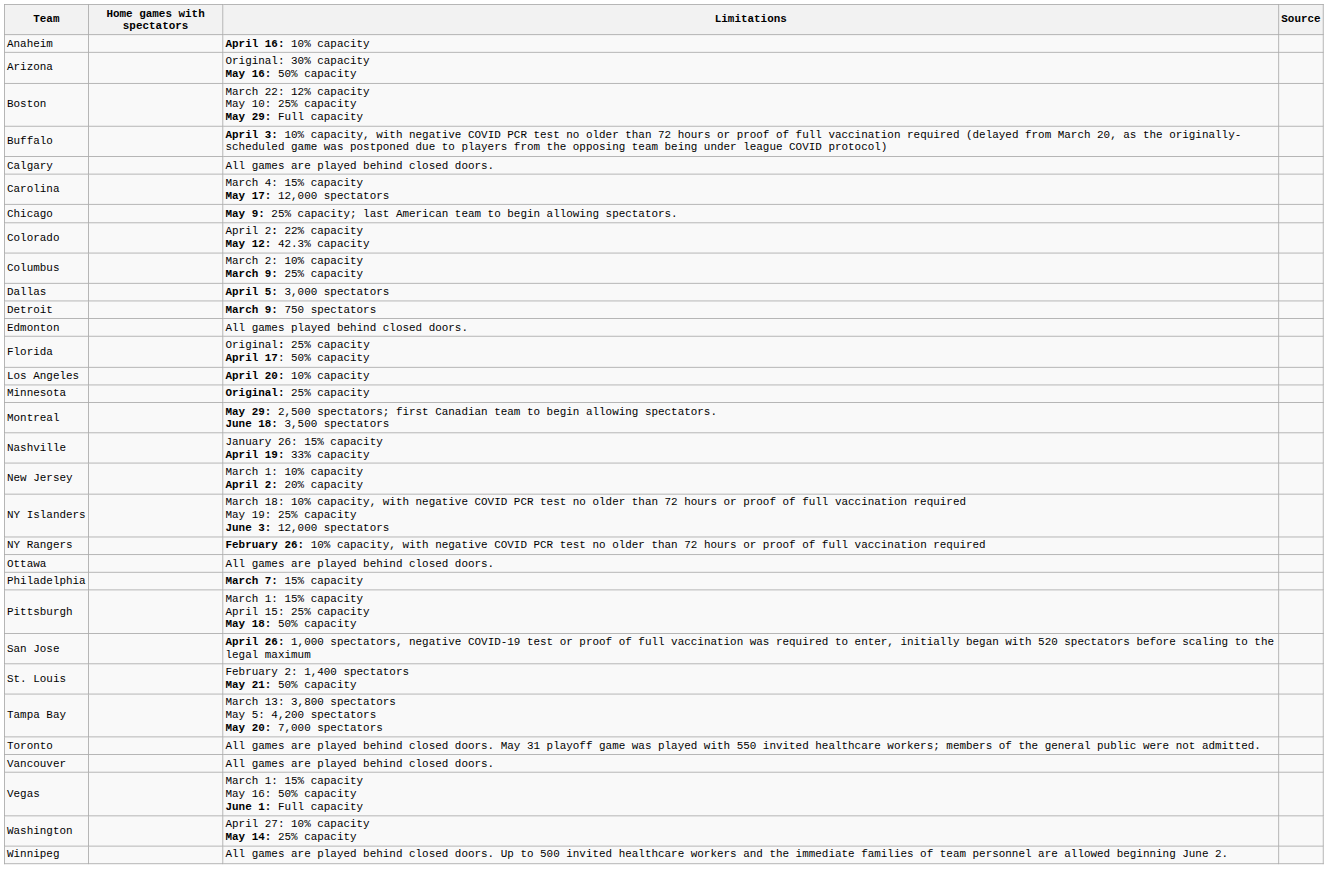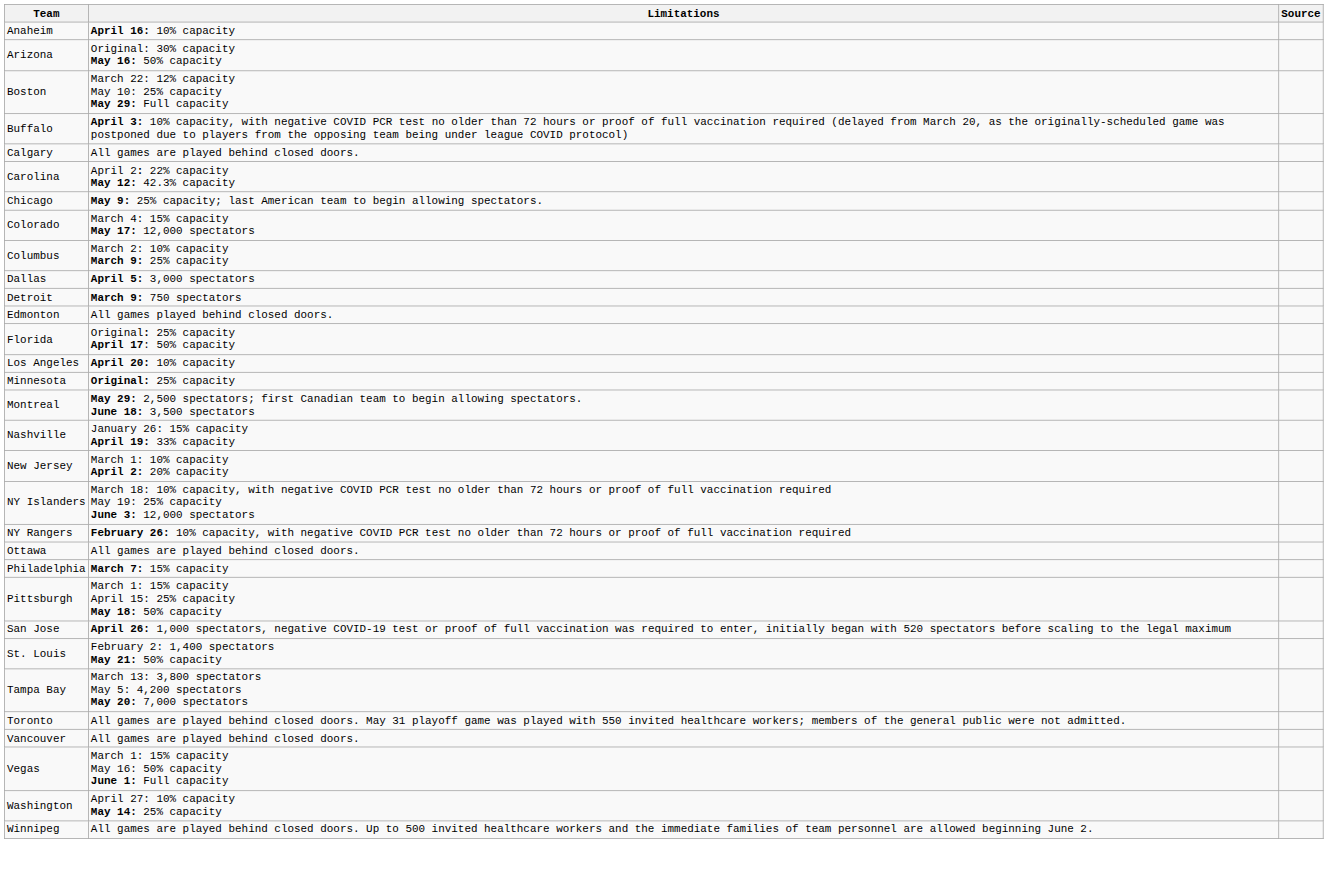- column: Home games with spectators
Carolina | Limitations: March 4: 15% capacity May 17: 12,000 spectators -> April 2: 22% capacity May 12: 42.3% capacity
Colorado | Limitations: April 2: 22% capacity May 12: 42.3% capacity -> March 4: 15% capacity May 17: 12,000 spectators
